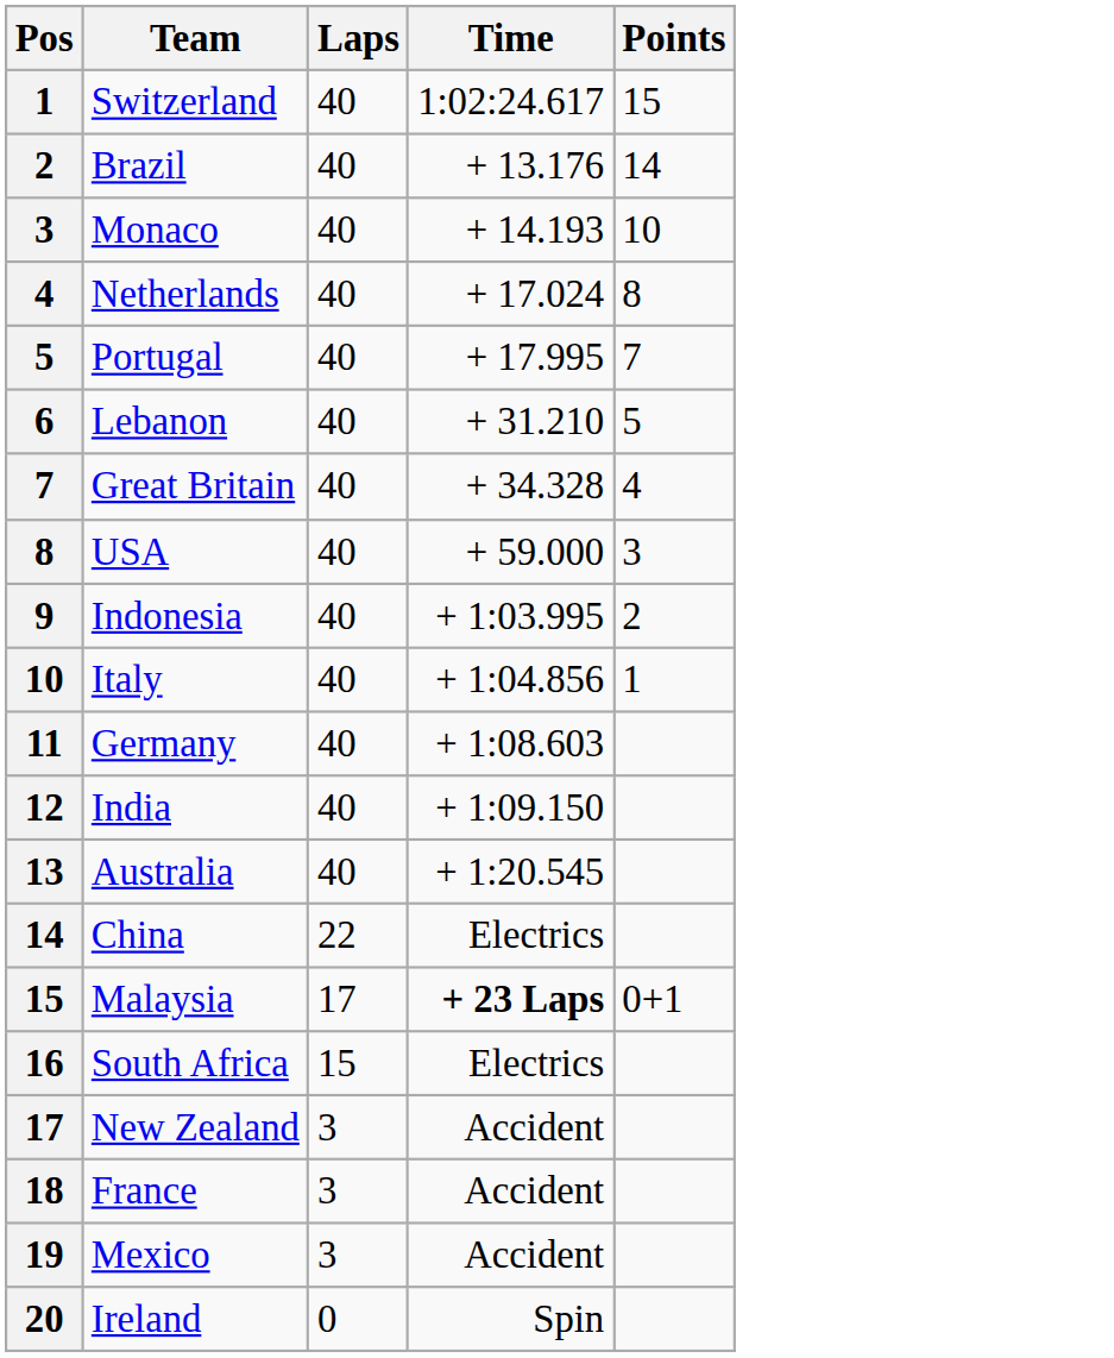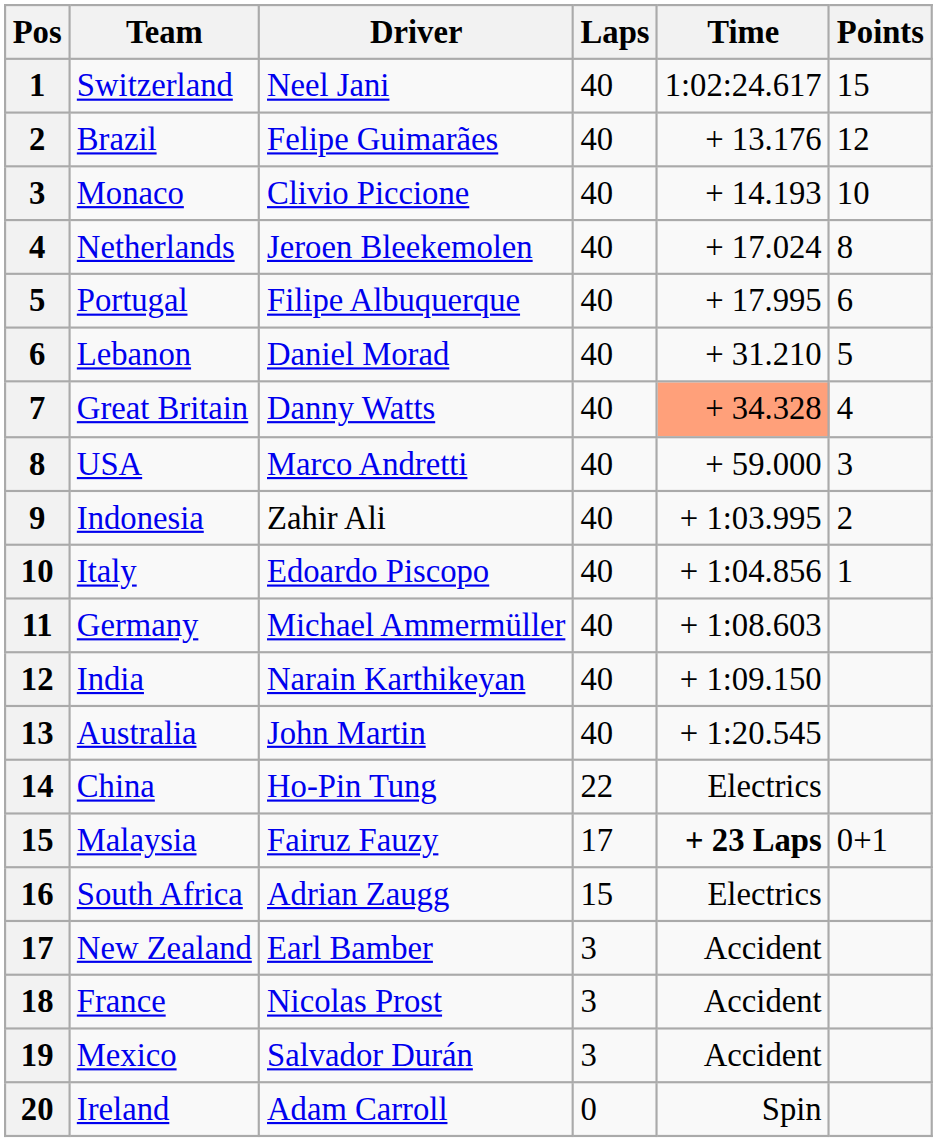+ column: Driver | Neel Jani | Felipe Guimarães | Clivio Piccione | Jeroen Bleekemolen | Filipe Albuquerque | Daniel Morad | Danny Watts | Marco Andretti | Zahir Ali | Edoardo Piscopo | Michael Ammermüller | Narain Karthikeyan | John Martin | Ho-Pin Tung | Fairuz Fauzy | Adrian Zaugg | Earl Bamber | Nicolas Prost | Salvador Durán | Adam Carroll
Brazil | Points: 14 -> 12
Portugal | Points: 7 -> 6
Great Britain | Time: no background -> lightsalmon background
